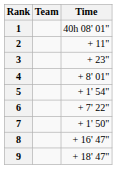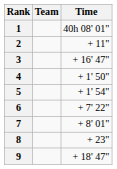3 | Time: + 23" -> + 16' 47"
4 | Time: + 8' 01" -> + 1' 50"
7 | Time: + 1' 50" -> + 8' 01"
8 | Time: + 16' 47" -> + 23"
